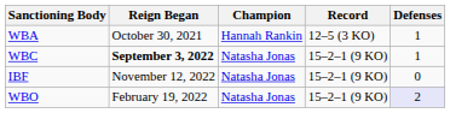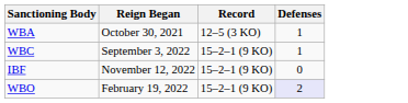- column: Champion | Hannah Rankin | Natasha Jonas | Natasha Jonas | Natasha Jonas
WBC | Reign Began: bold -> normal
